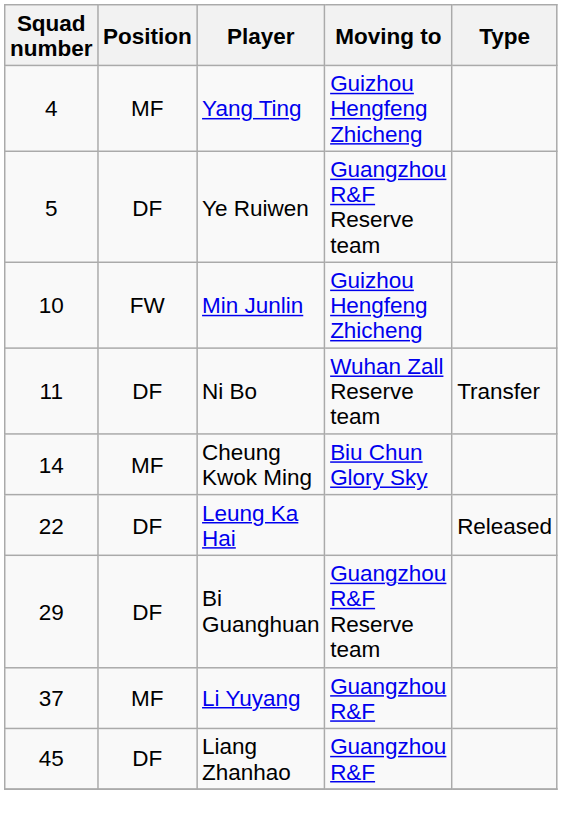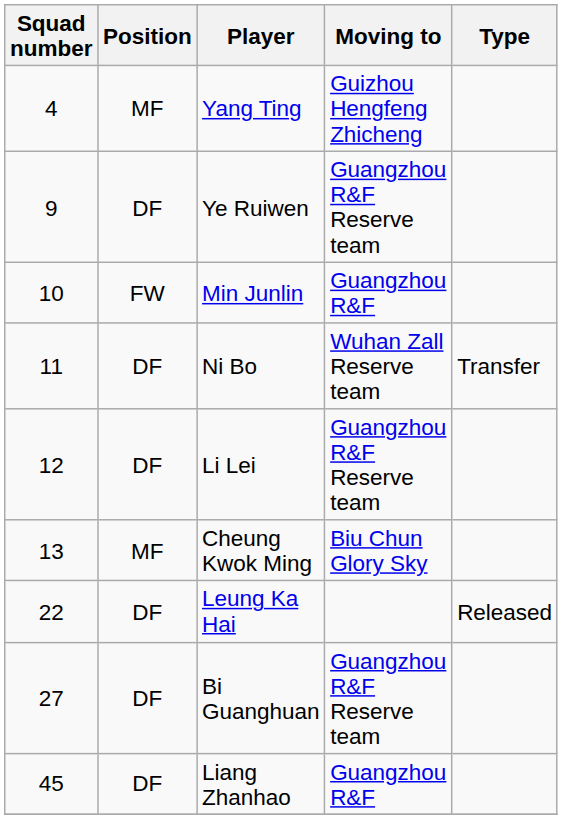Ye Ruiwen | Squad number: 5 -> 9
Min Junlin | Moving to: Guizhou Hengfeng Zhicheng -> Guangzhou R&F
+ row: 12 | DF | Li Lei | Guangzhou R&F Reserve team
Cheung Kwok Ming | Squad number: 14 -> 13
Bi Guanghuan | Squad number: 29 -> 27
- row: 37 | MF | Li Yuyang | Guangzhou R&F
